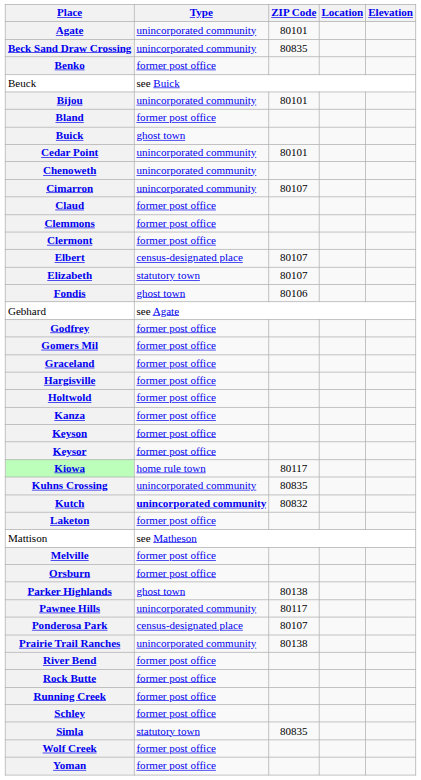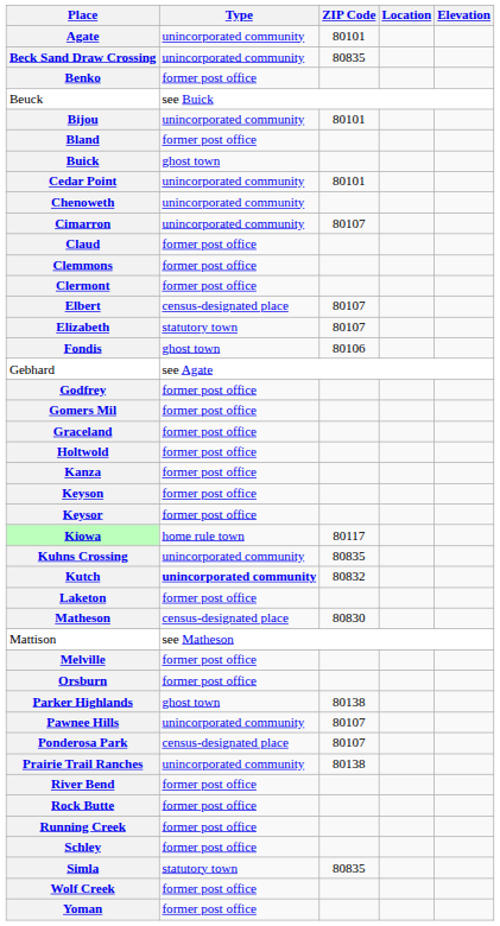- row: Hargisville | former post office
+ row: Matheson | census-designated place | 80830
Pawnee Hills | ZIP Code: 80117 -> 80107
